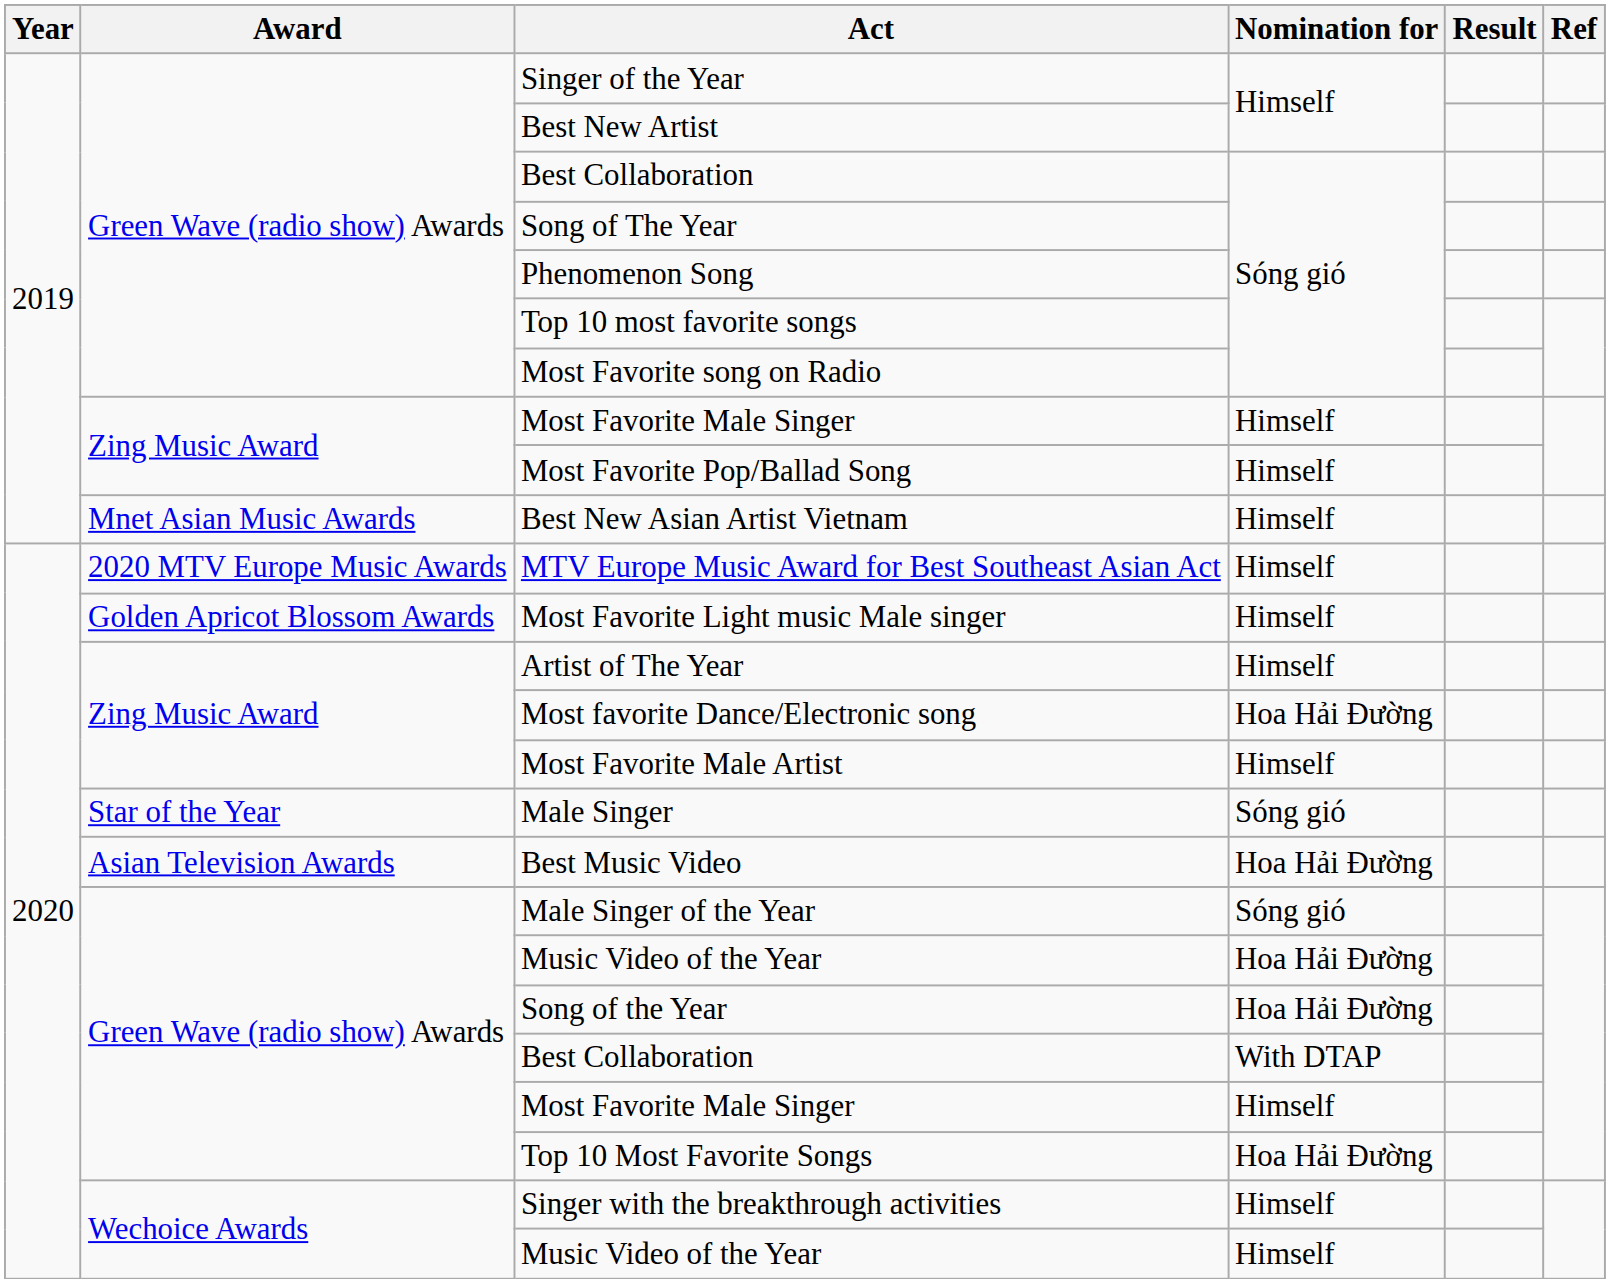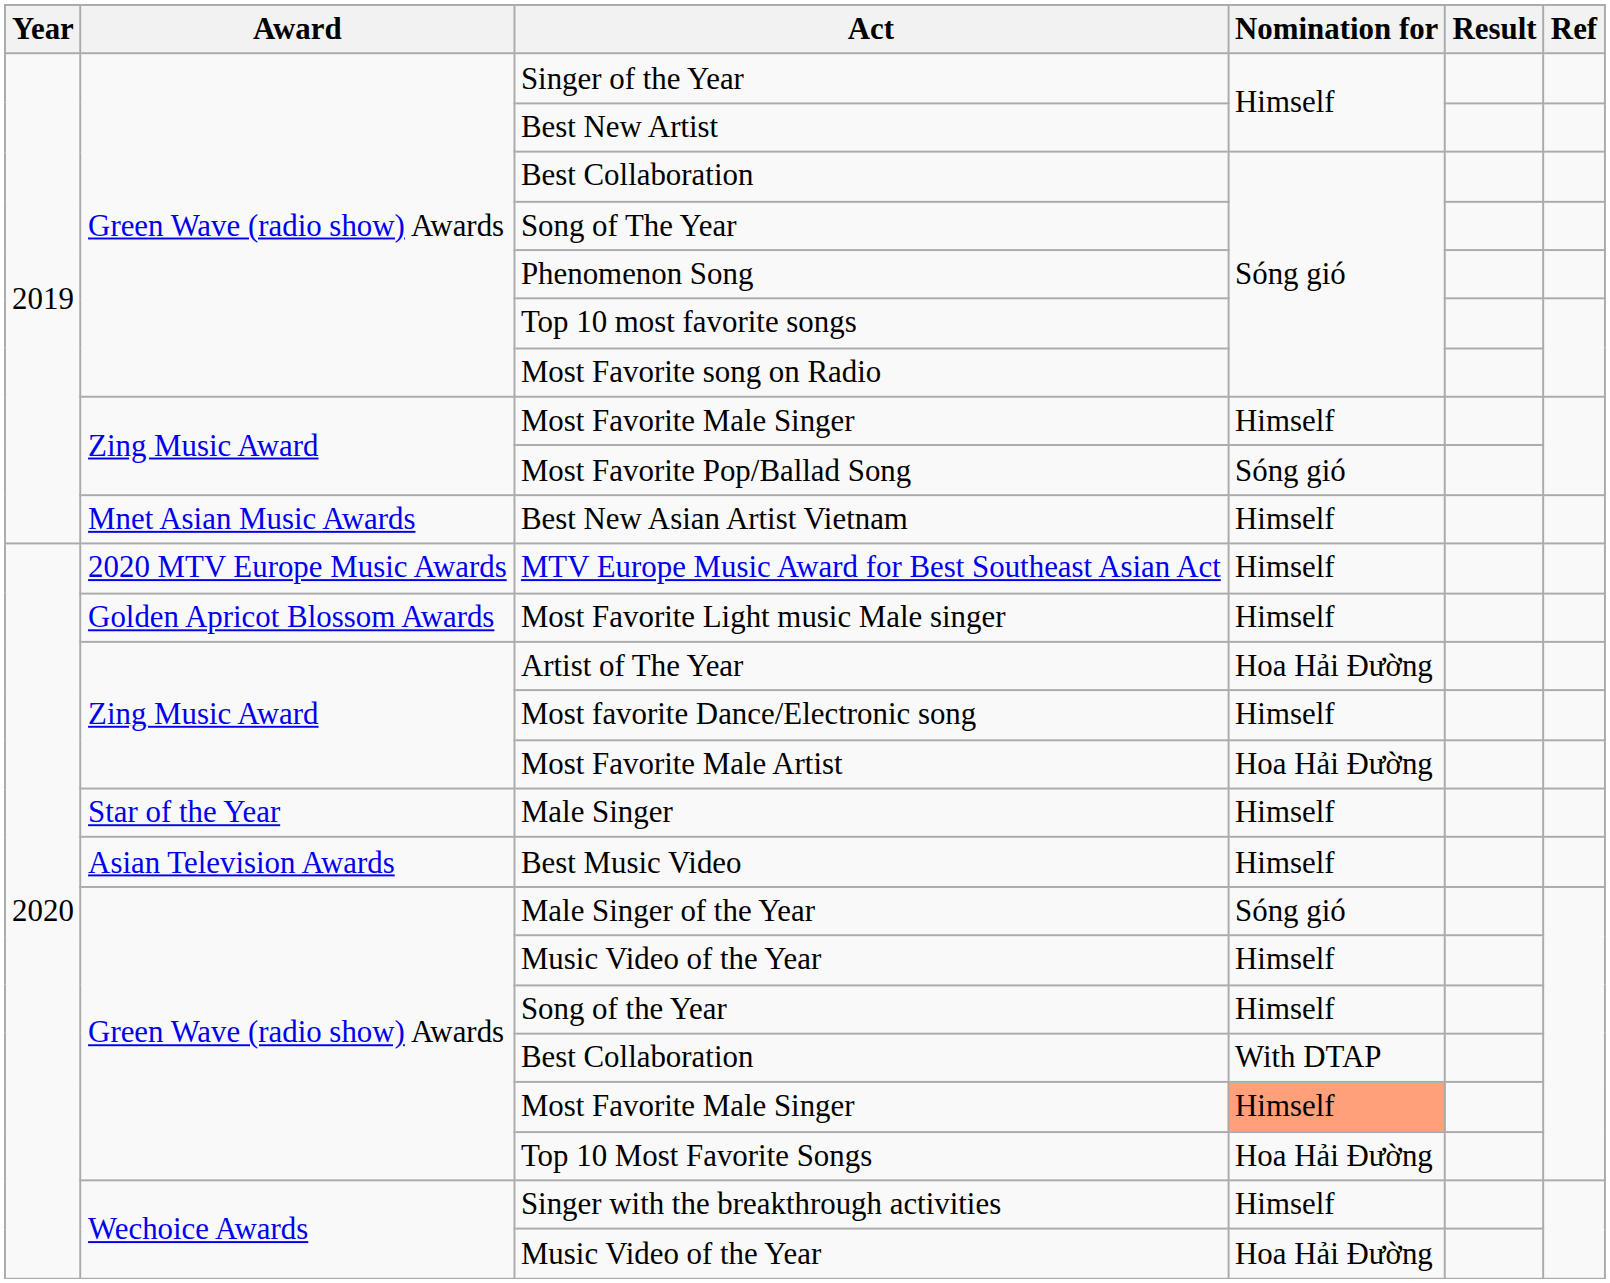Most Favorite Pop/Ballad Song | Nomination for: Himself -> Sóng gió
Artist of The Year | Nomination for: Himself -> Hoa Hải Đường
Most favorite Dance/Electronic song | Nomination for: Hoa Hải Đường -> Himself
Most Favorite Male Artist | Nomination for: Himself -> Hoa Hải Đường
Male Singer | Nomination for: Sóng gió -> Himself
Best Music Video | Nomination for: Hoa Hải Đường -> Himself
Green Wave (radio show) Awards / Music Video of the Year | Nomination for: Hoa Hải Đường -> Himself
Song of the Year | Nomination for: Hoa Hải Đường -> Himself
Green Wave (radio show) Awards / Most Favorite Male Singer | Nomination for: no background -> lightsalmon background
Wechoice Awards / Music Video of the Year | Nomination for: Himself -> Hoa Hải Đường
